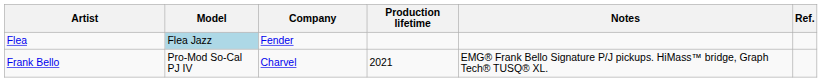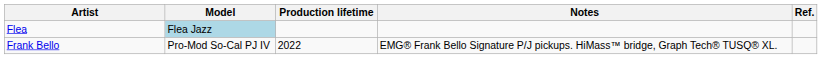- column: Company | Fender | Charvel
Frank Bello | Production lifetime: 2021 -> 2022
